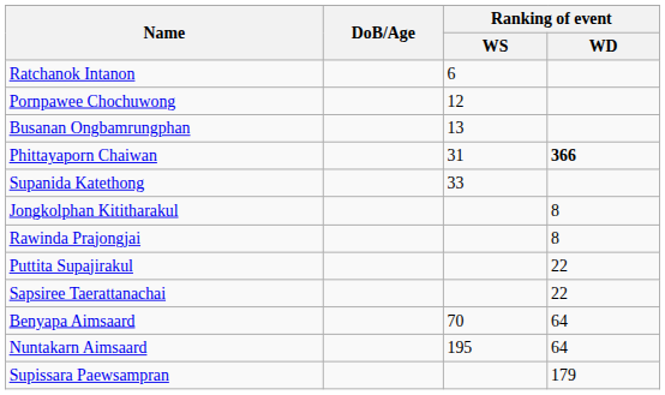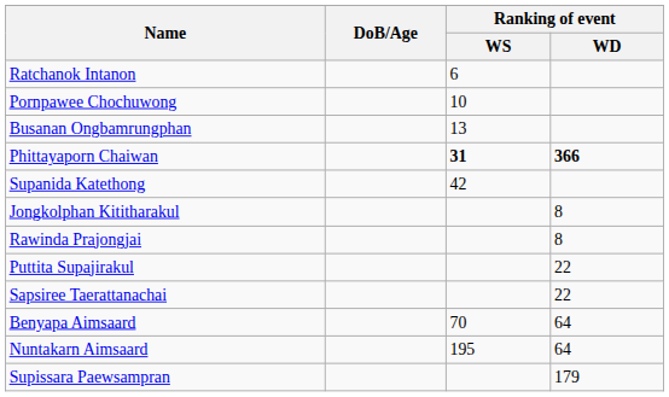Pornpawee Chochuwong | Ranking of event / WS: 12 -> 10
Phittayaporn Chaiwan | Ranking of event / WS: normal -> bold
Supanida Katethong | Ranking of event / WS: 33 -> 42
